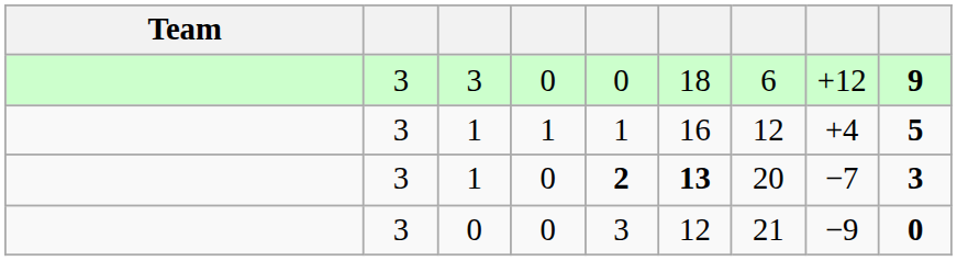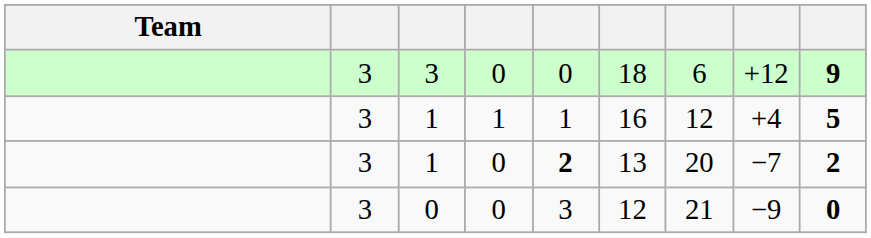1 / 0 | column 6: bold -> normal
1 / 0 | column 9: 3 -> 2
